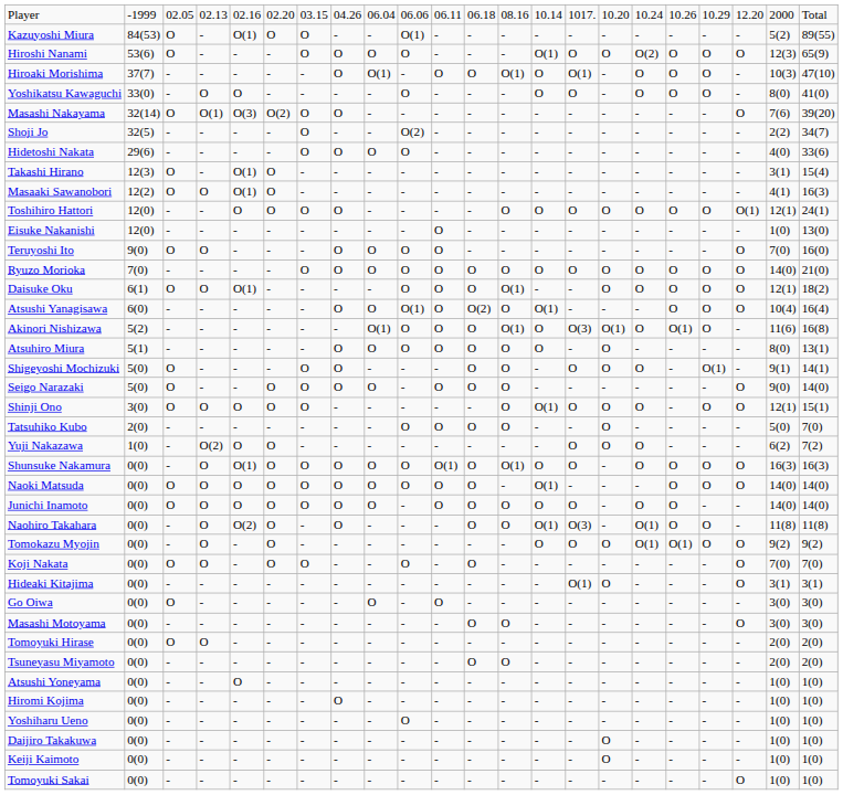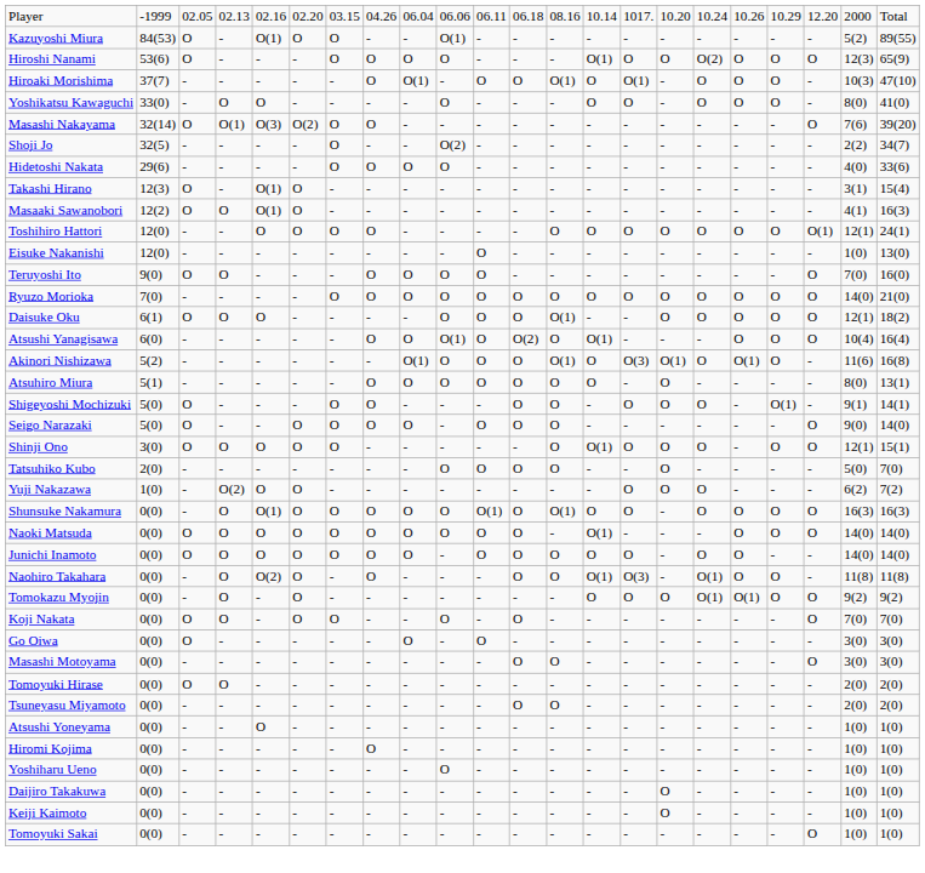Daisuke Oku | column 5: O(1) -> O
- row: Hideaki Kitajima | 0(0) | - | - | - | - | - | - | - | - | - | - | - | - | O(1) | O | - | - | - | O | 3(1) | 3(1)
